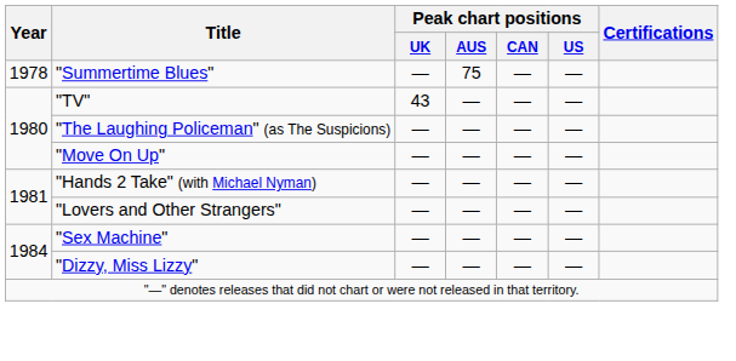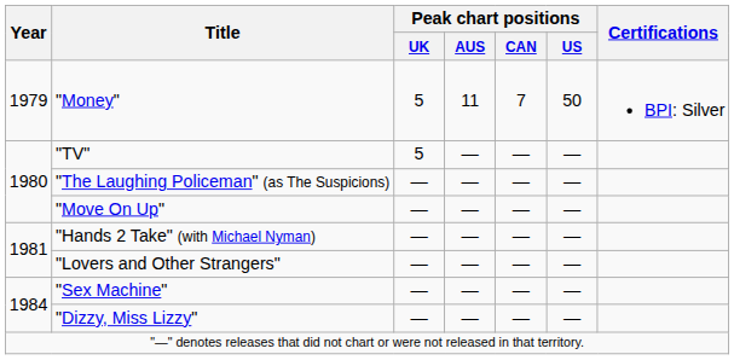- row: 1978 | "Summertime Blues" | ― | 75 | ― | ―
+ row: 1979 | "Money" | 5 | 11 | 7 | 50 | BPI: Silver
"TV" | Peak chart positions / UK: 43 -> 5
